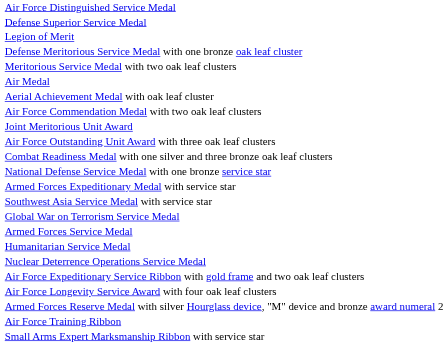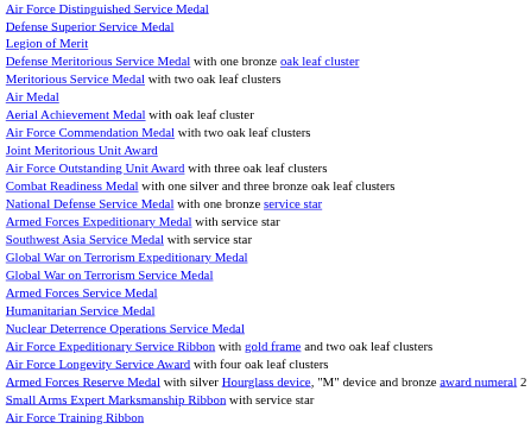+ row: Global War on Terrorism Expeditionary Medal
rows swapped: Small Arms Expert Marksmanship Ribbon with service star <-> Air Force Training Ribbon
